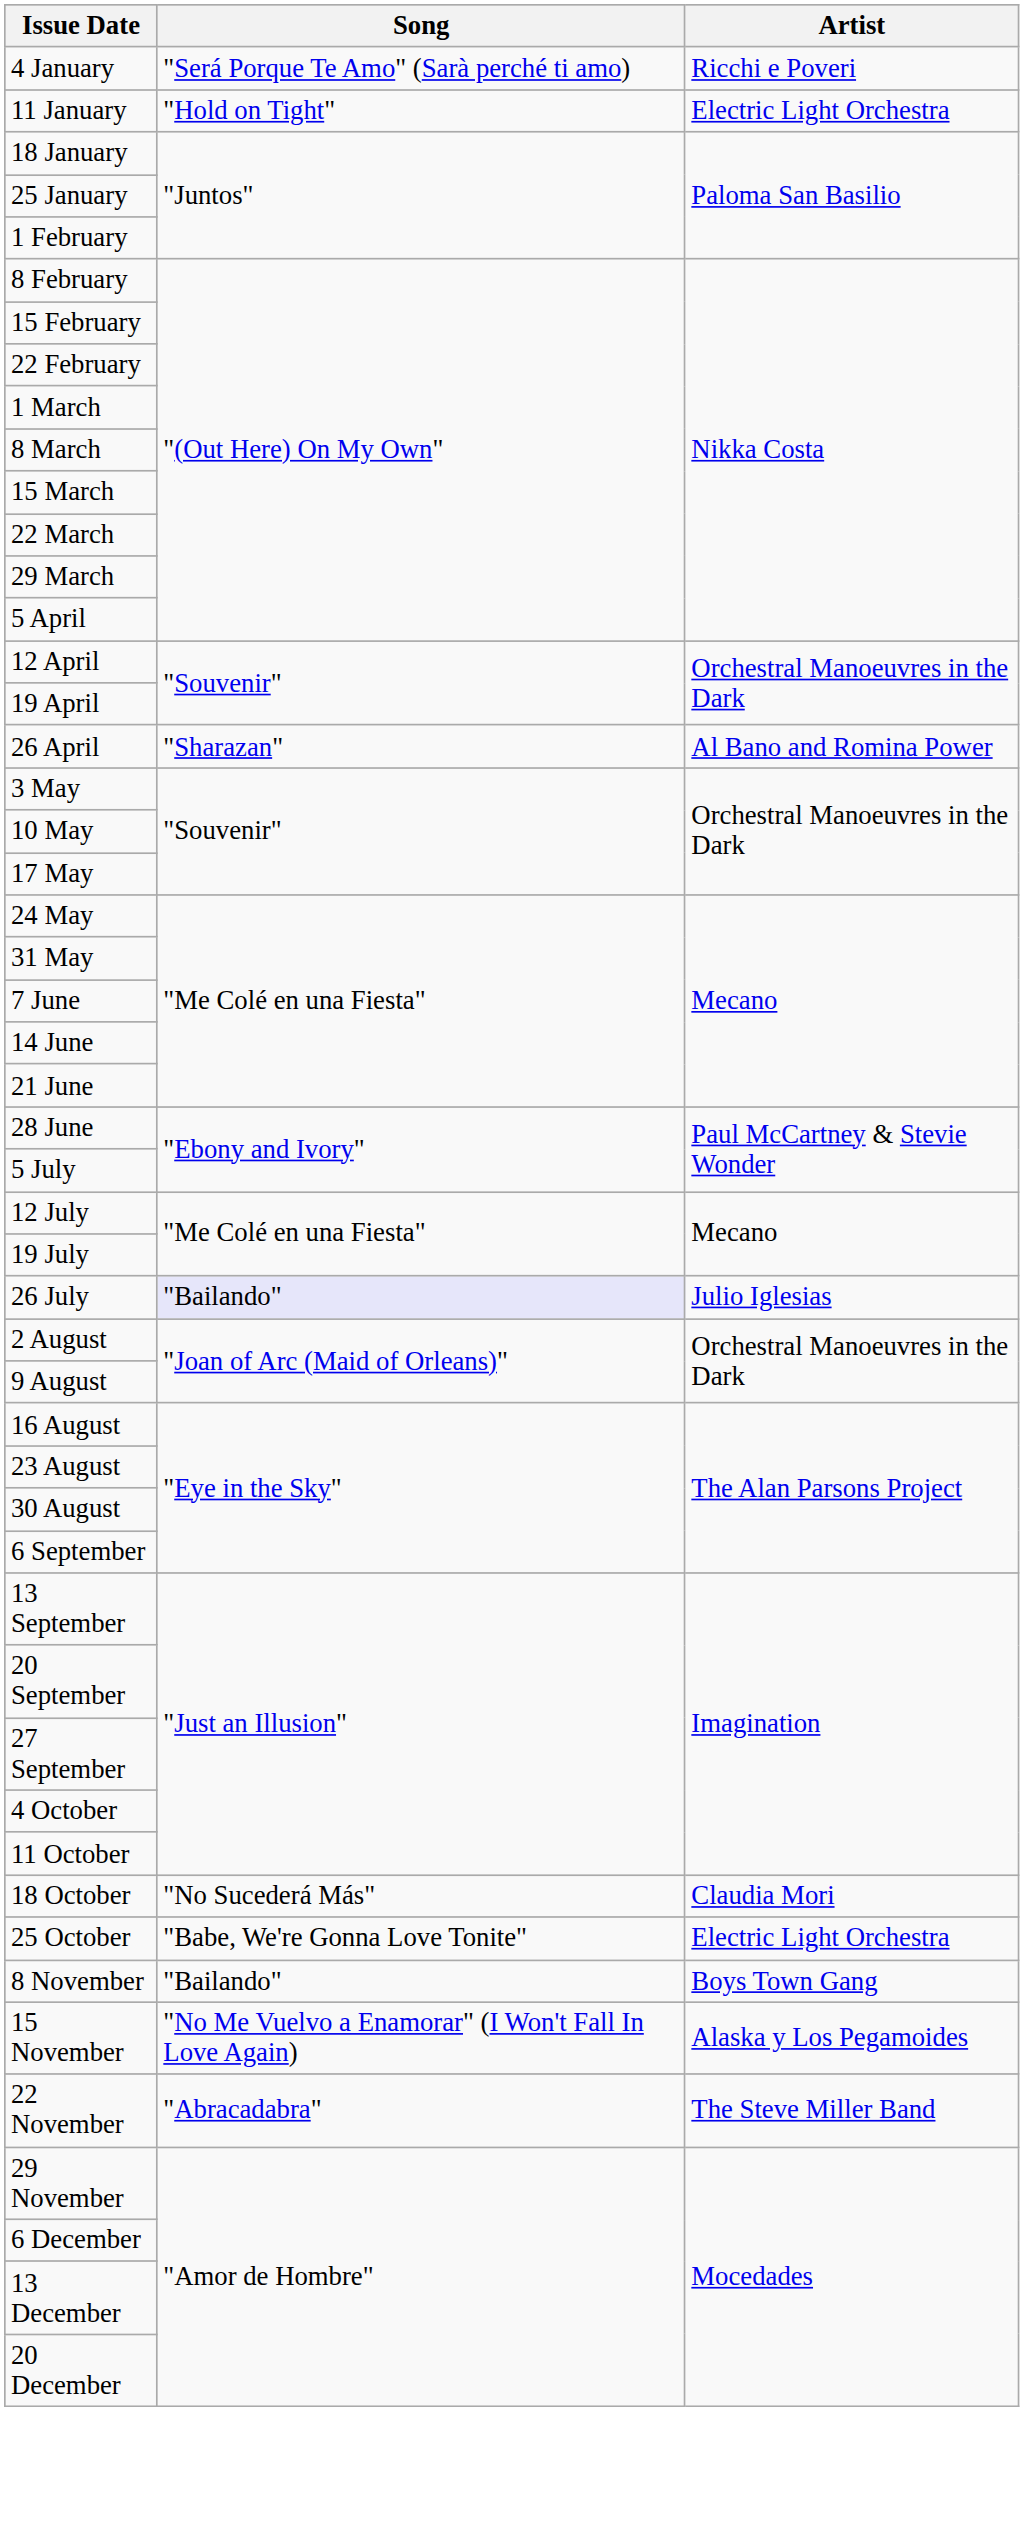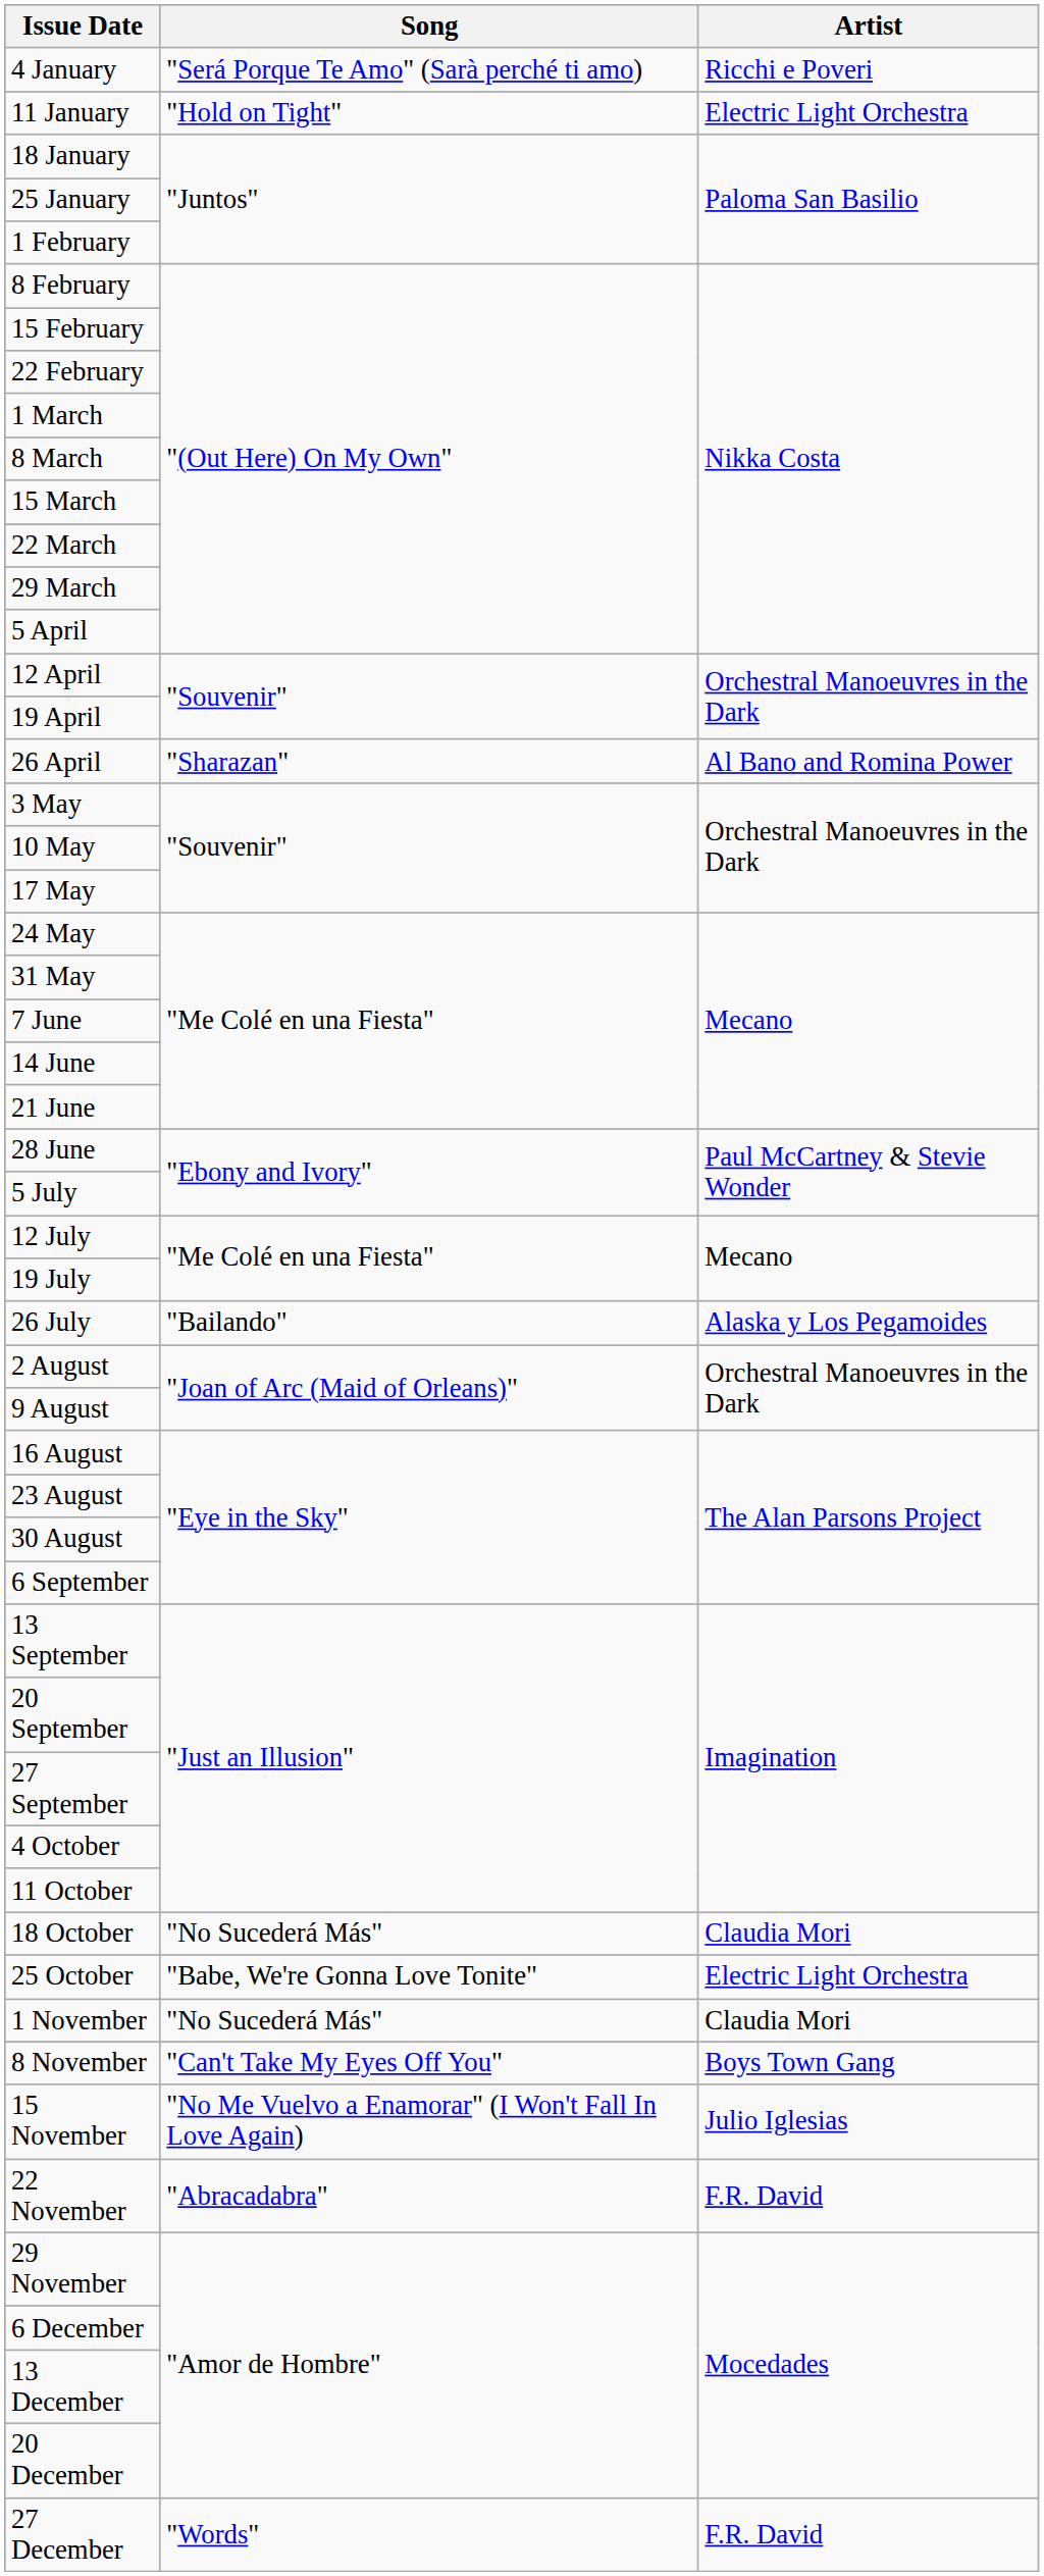26 July | Song: lavender background -> no background
26 July | Artist: Julio Iglesias -> Alaska y Los Pegamoides
+ row: 1 November | "No Sucederá Más" | Claudia Mori
8 November | Song: "Bailando" -> "Can't Take My Eyes Off You"
15 November | Artist: Alaska y Los Pegamoides -> Julio Iglesias
22 November | Artist: The Steve Miller Band -> F.R. David
+ row: 27 December | "Words" | F.R. David
